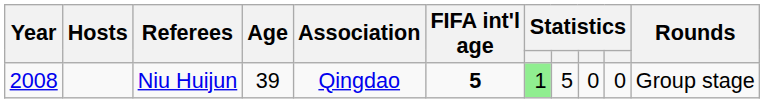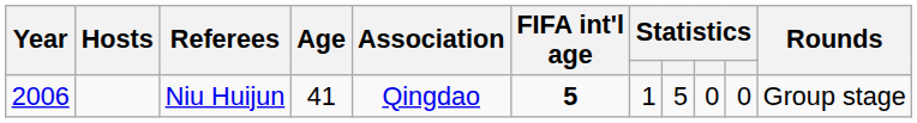Niu Huijun | Year: 2008 -> 2006
Niu Huijun | Age: 39 -> 41
Niu Huijun | column 7: lightgreen background -> no background
